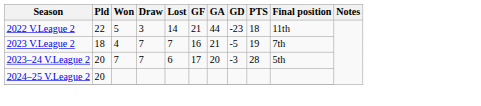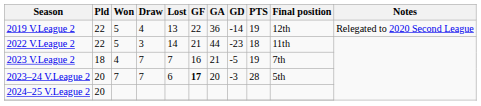+ row: 2019 V.League 2 | 22 | 5 | 4 | 13 | 22 | 36 | -14 | 19 | 12th | Relegated to 2020 Second League
2023–24 V.League 2 | GF: normal -> bold
